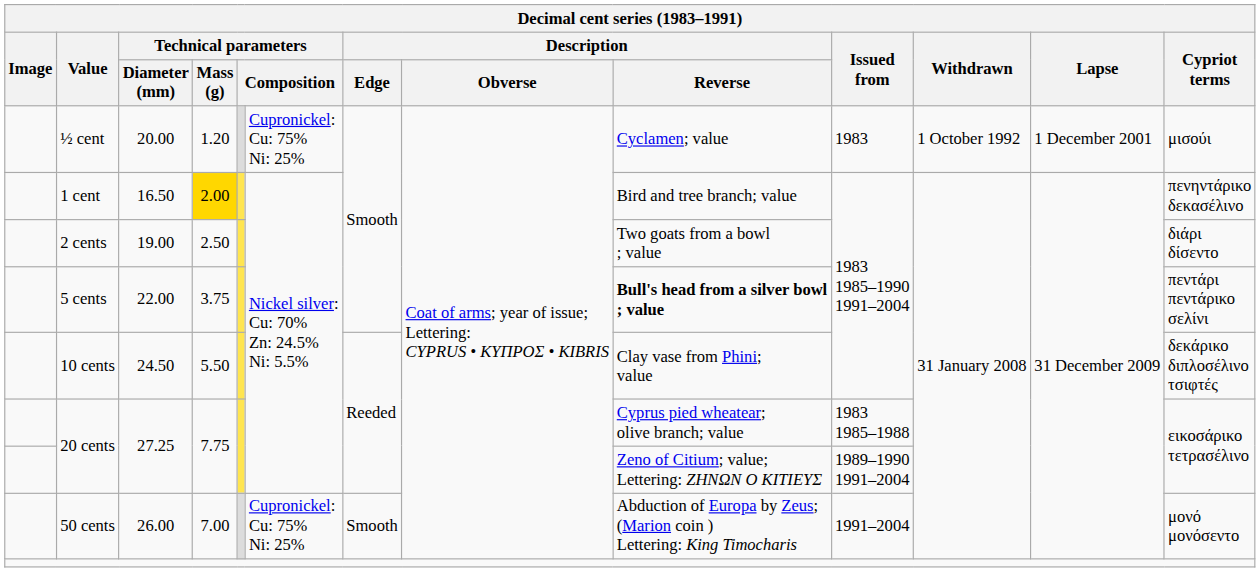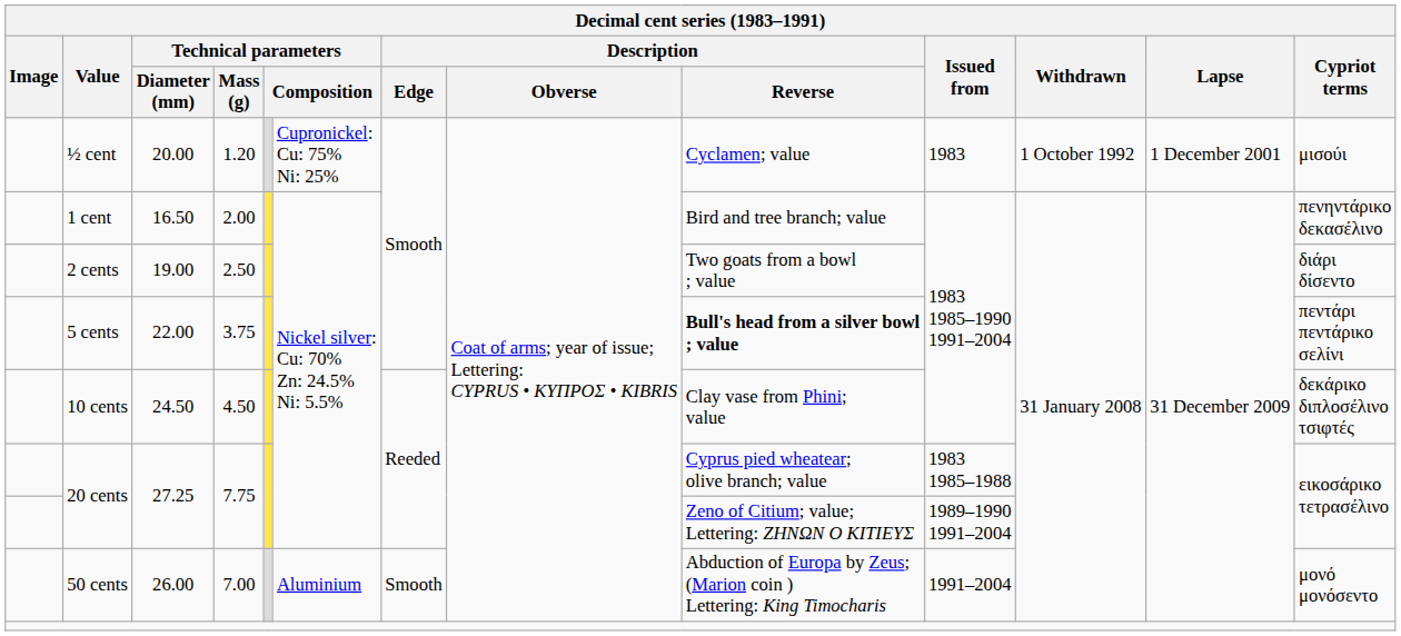1 cent | Technical parameters / Mass (g): gold background -> no background
10 cents | Technical parameters / Mass (g): 5.50 -> 4.50
50 cents | column 6: Cupronickel: Cu: 75% Ni: 25% -> Aluminium
